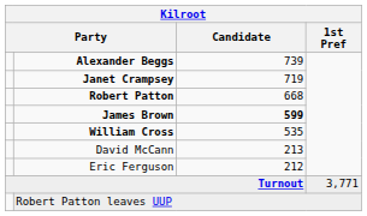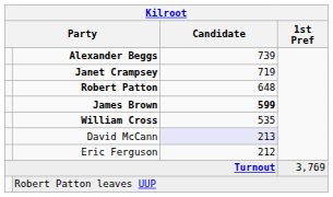Robert Patton | Candidate: 668 -> 648
David McCann | Candidate: no background -> lavender background
Turnout | 1st Pref: 3,771 -> 3,769
